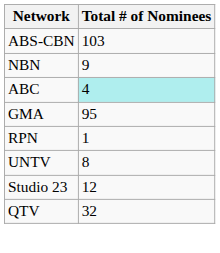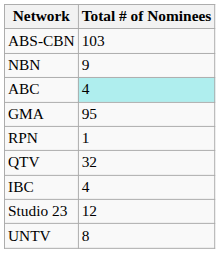rows swapped: QTV <-> UNTV
+ row: IBC | 4
